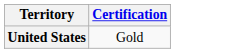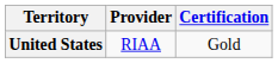+ column: Provider | RIAA
